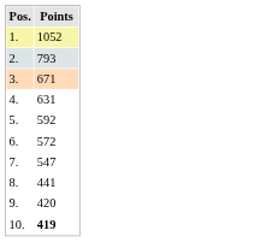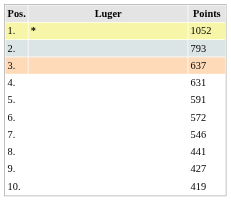+ column: Luger | *
3. | Points: 671 -> 637
5. | Points: 592 -> 591
7. | Points: 547 -> 546
9. | Points: 420 -> 427
10. | Points: bold -> normal
